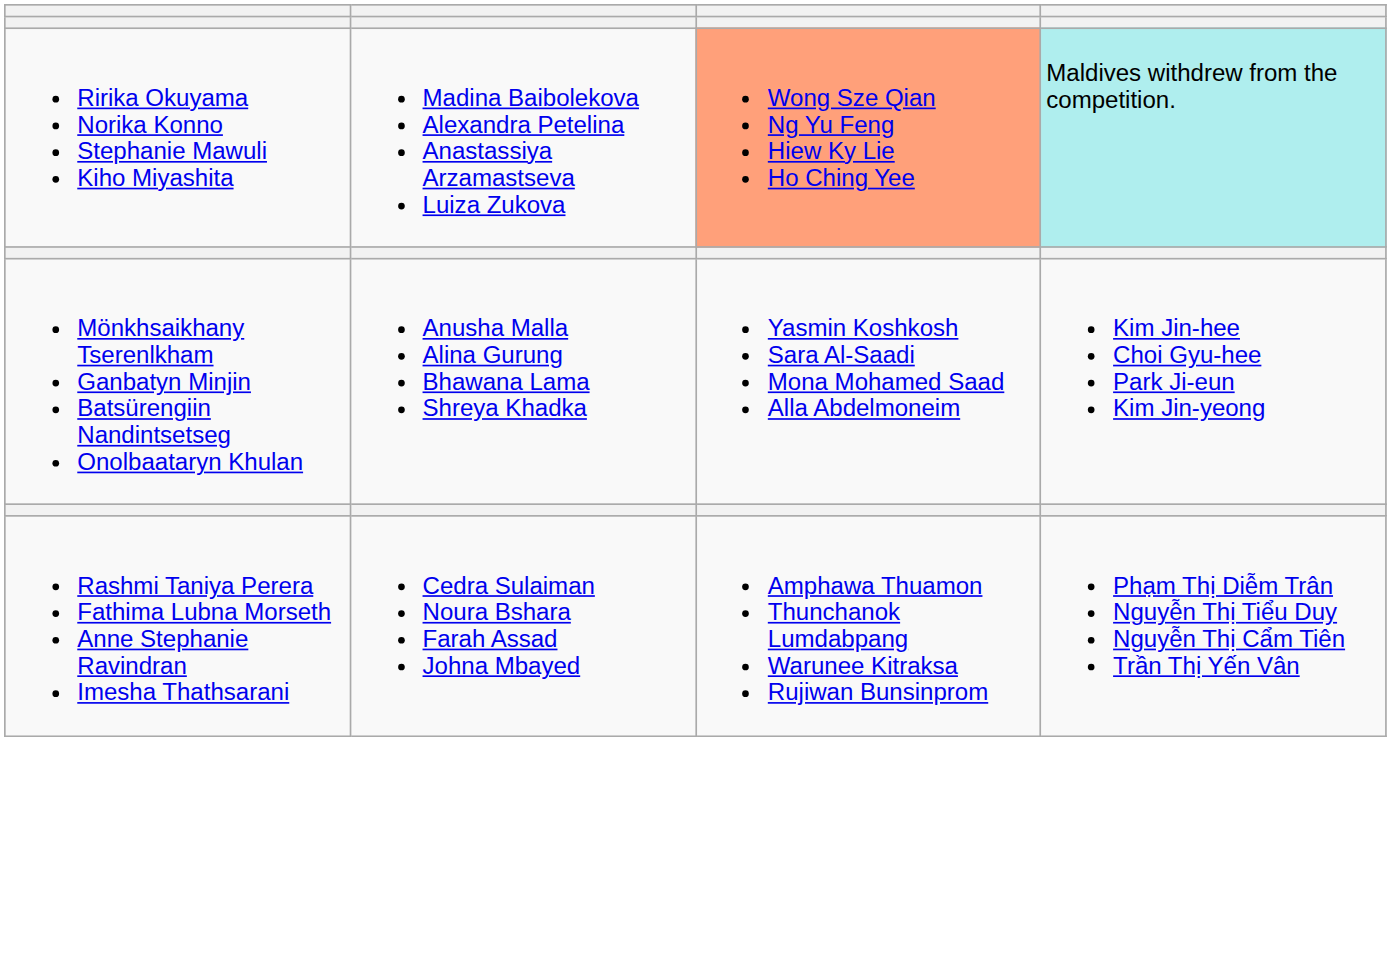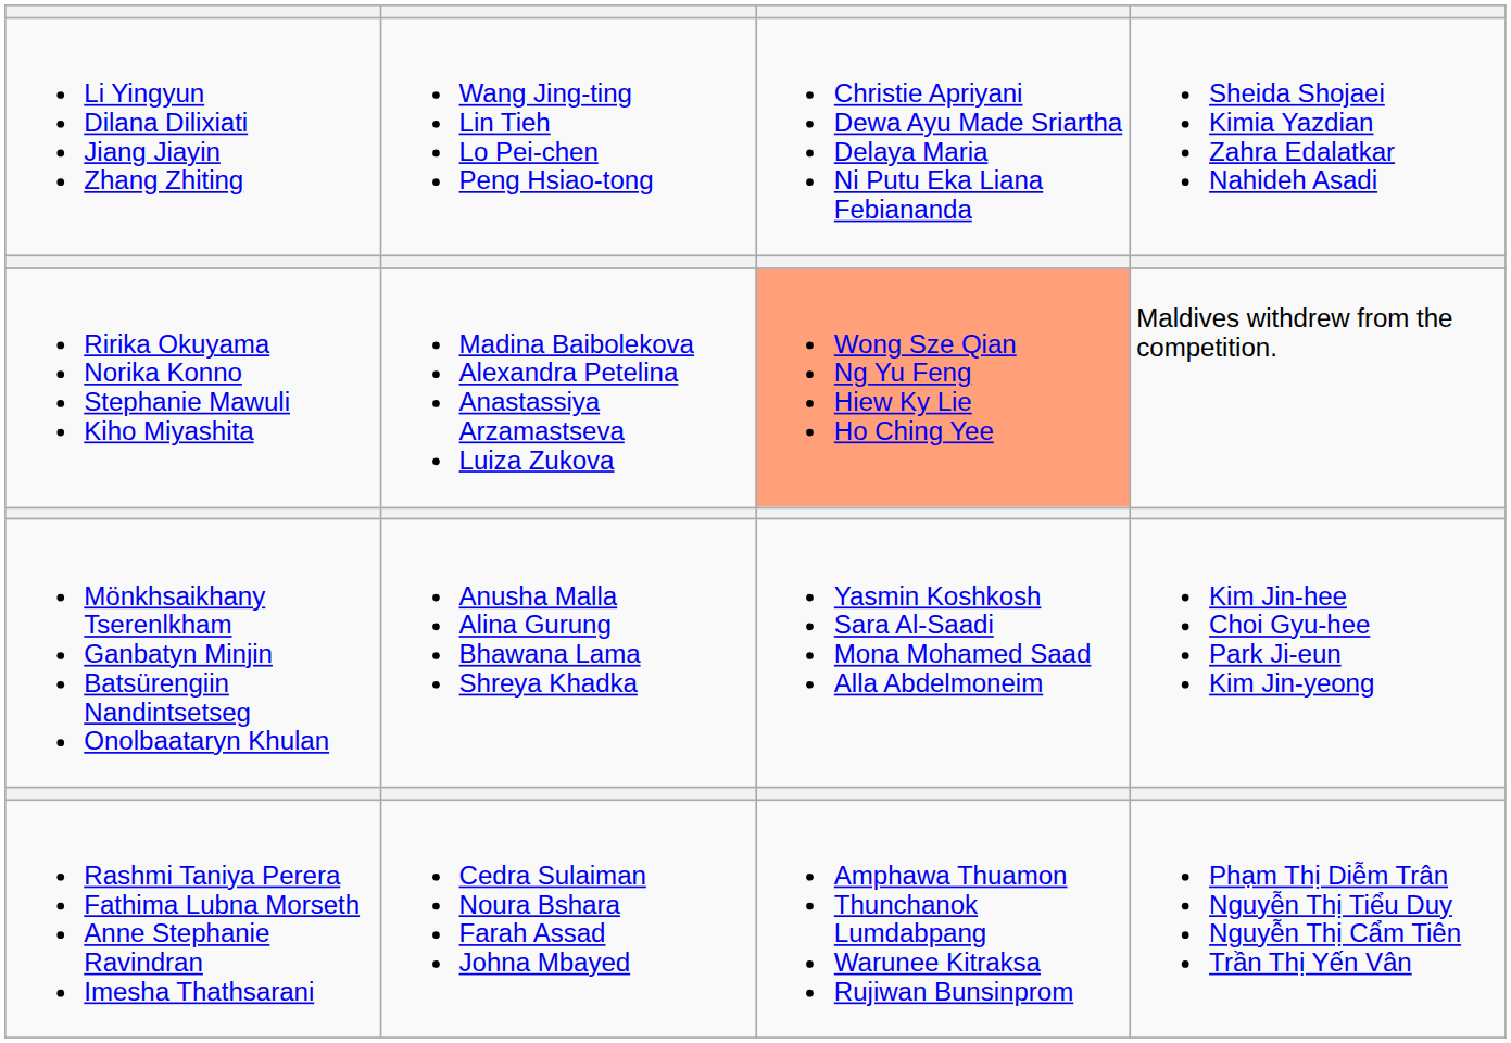+ row: Li Yingyun Dilana Dilixiati Jiang Jiayin Zhang Zhiting | Wang Jing-ting Lin Tieh Lo Pei-chen Peng Hsiao-tong | Christie Apriyani Dewa Ayu Made Sriartha Delaya Maria Ni Putu Eka Liana Febiananda | Sheida Shojaei Kimia Yazdian Zahra Edalatkar Nahideh Asadi
Ririka Okuyama Norika Konno Stephanie Mawuli Kiho Miyashita | column 4: paleturquoise background -> no background
